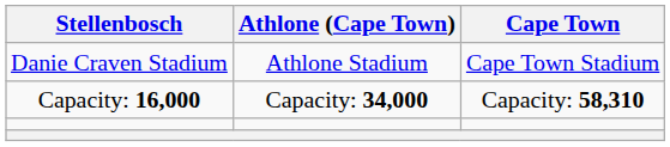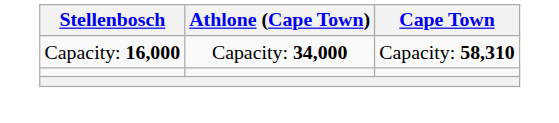- row: Danie Craven Stadium | Athlone Stadium | Cape Town Stadium
